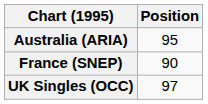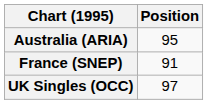France (SNEP) | Position: 90 -> 91
